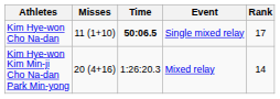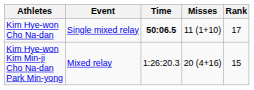columns swapped: Event <-> Misses
Kim Hye-won Kim Min-ji Cho Na-dan Park Min-yong | Rank: 14 -> 15
